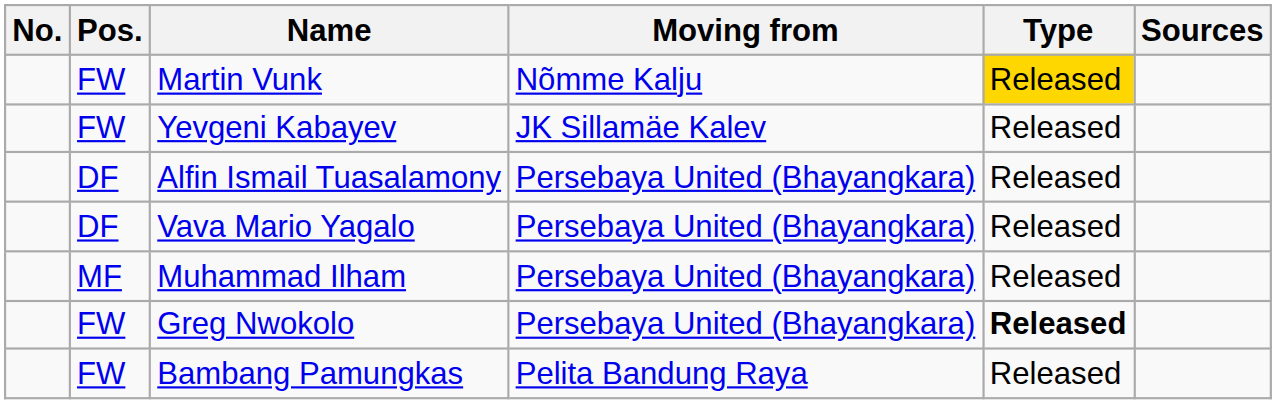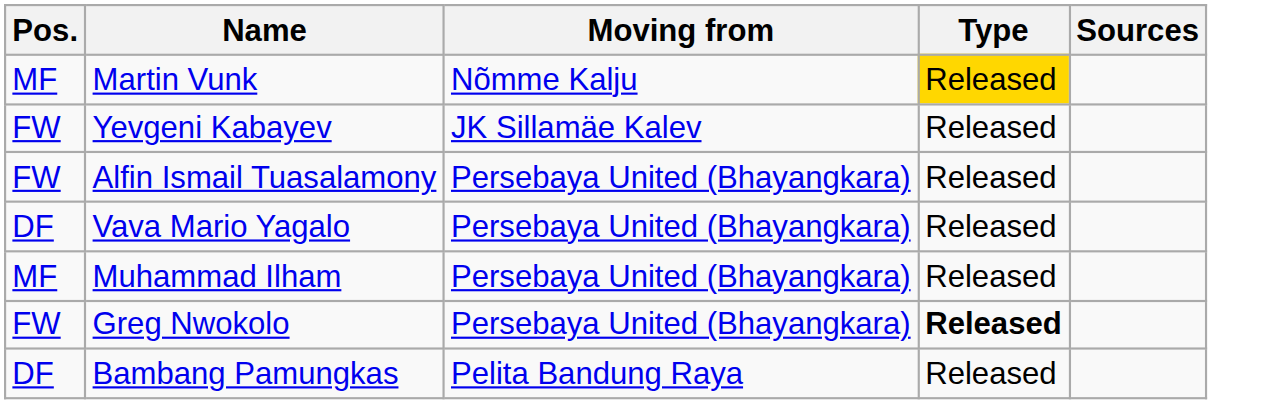- column: No.
Martin Vunk | Pos.: FW -> MF
Alfin Ismail Tuasalamony | Pos.: DF -> FW
Bambang Pamungkas | Pos.: FW -> DF
